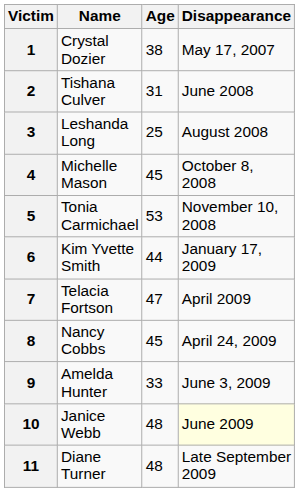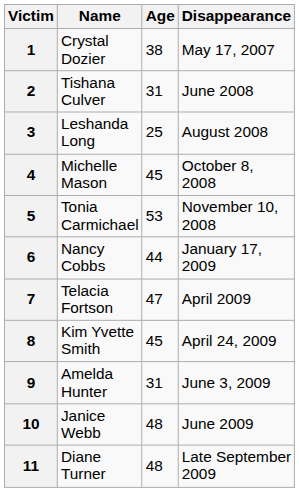6 | Name: Kim Yvette Smith -> Nancy Cobbs
8 | Name: Nancy Cobbs -> Kim Yvette Smith
9 | Age: 33 -> 31
10 | Disappearance: lightyellow background -> no background
